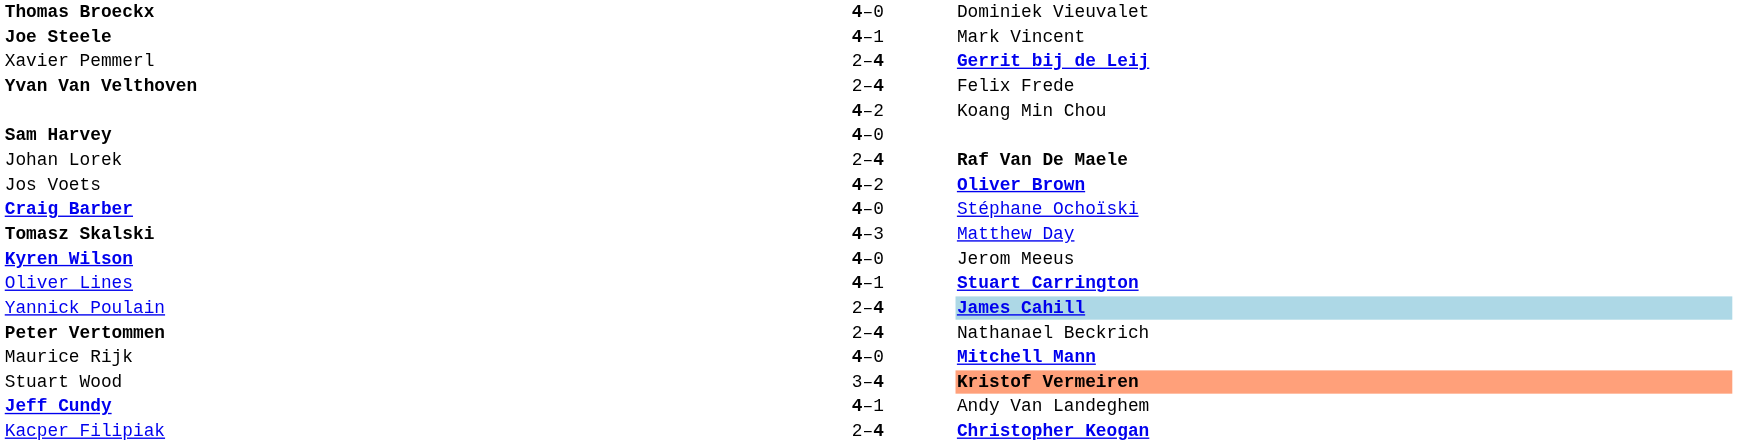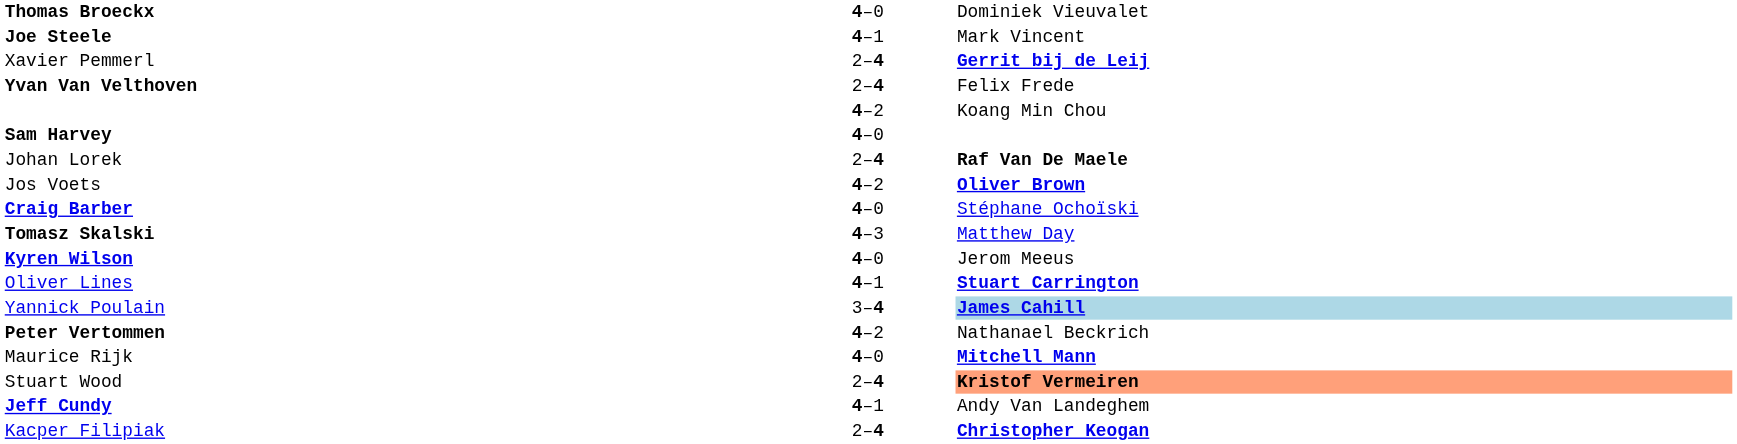Yannick Poulain | column 2: 2–4 -> 3–4
Peter Vertommen | column 2: 2–4 -> 4–2
Stuart Wood | column 2: 3–4 -> 2–4
